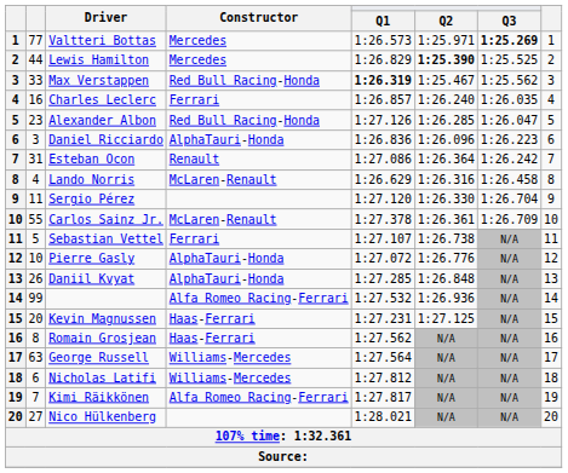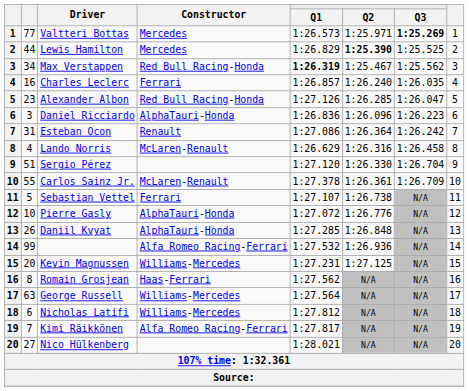Max Verstappen | column 2: 33 -> 34
Sergio Pérez | column 2: 11 -> 51
Kevin Magnussen | Constructor: Haas-Ferrari -> Williams-Mercedes
